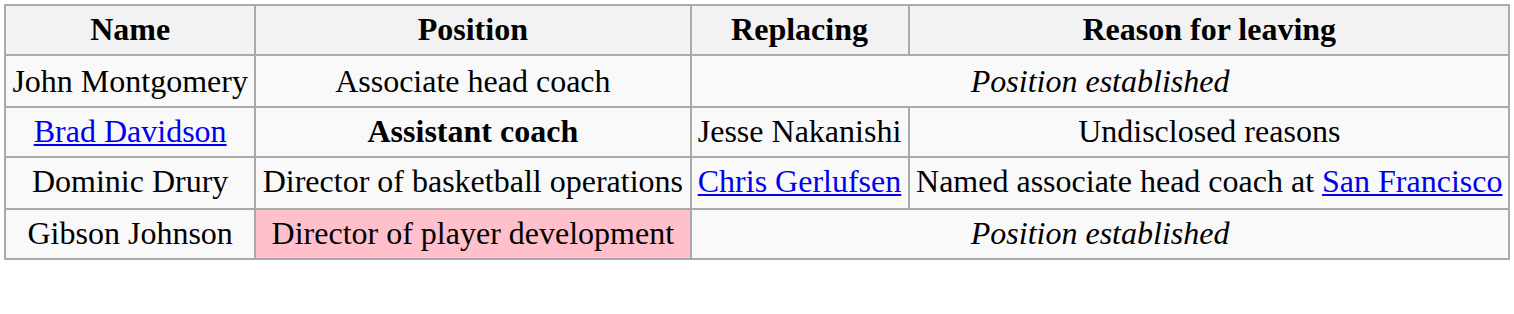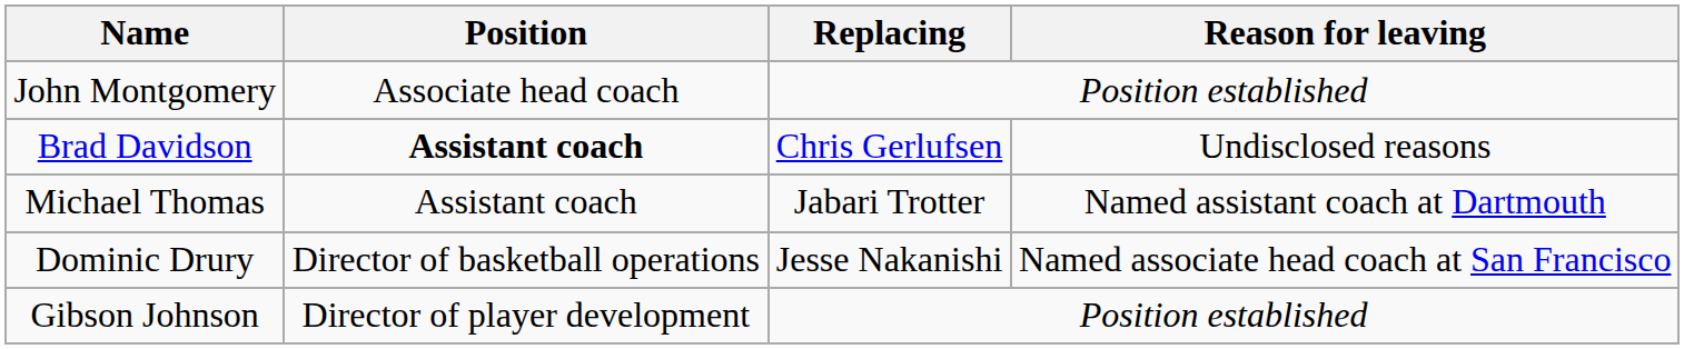Brad Davidson | Replacing: Jesse Nakanishi -> Chris Gerlufsen
+ row: Michael Thomas | Assistant coach | Jabari Trotter | Named assistant coach at Dartmouth
Dominic Drury | Replacing: Chris Gerlufsen -> Jesse Nakanishi
Gibson Johnson | Position: pink background -> no background
